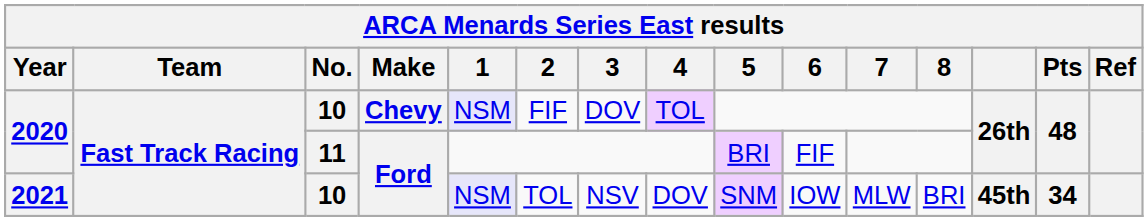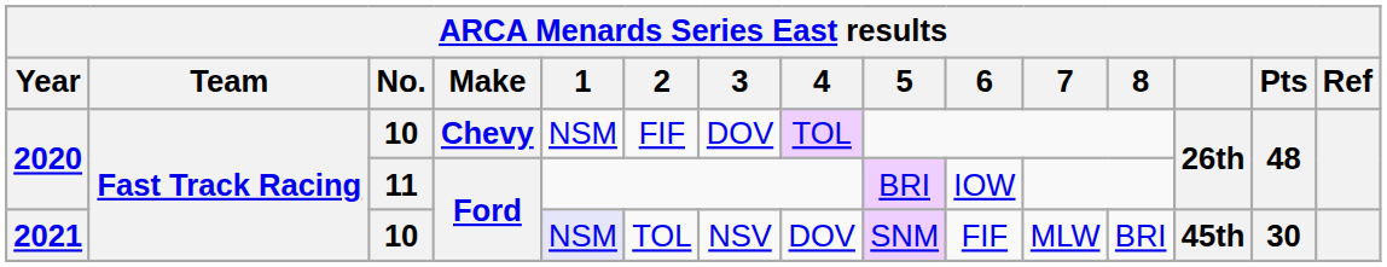2020 / 10 | 1: lavender background -> no background
2020 / 11 | 6: FIF -> IOW
2021 | 6: IOW -> FIF
2021 | Pts: 34 -> 30
